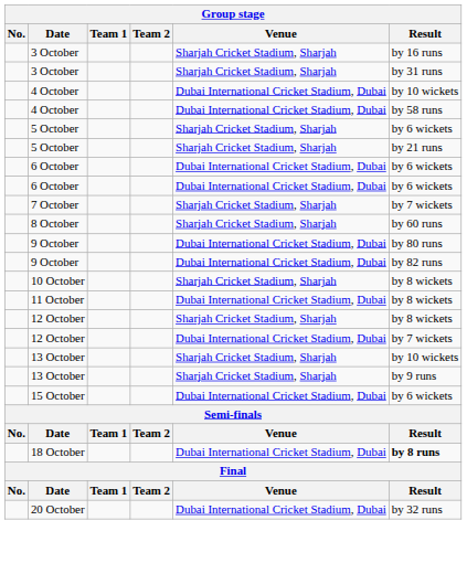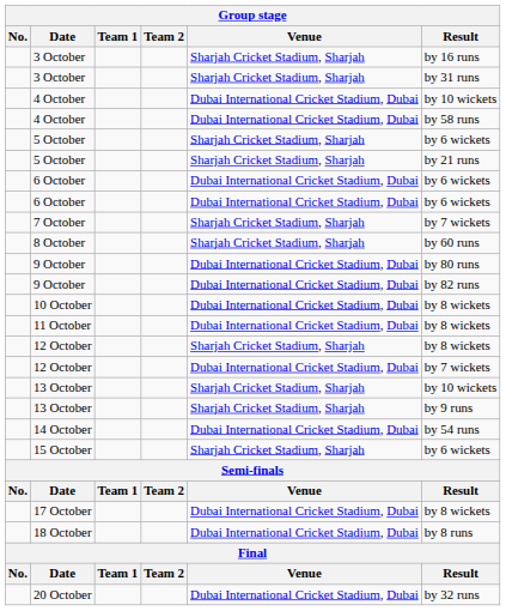10 October | Venue: Sharjah Cricket Stadium, Sharjah -> Dubai International Cricket Stadium, Dubai
+ row: 14 October | Dubai International Cricket Stadium, Dubai | by 54 runs
15 October | Venue: Dubai International Cricket Stadium, Dubai -> Sharjah Cricket Stadium, Sharjah
+ row: 17 October | Dubai International Cricket Stadium, Dubai | by 8 wickets
18 October | Result: bold -> normal
